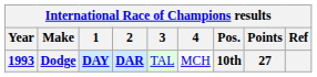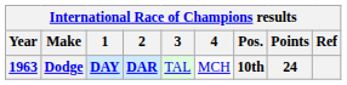Dodge | Year: 1993 -> 1963
Dodge | Points: 27 -> 24
